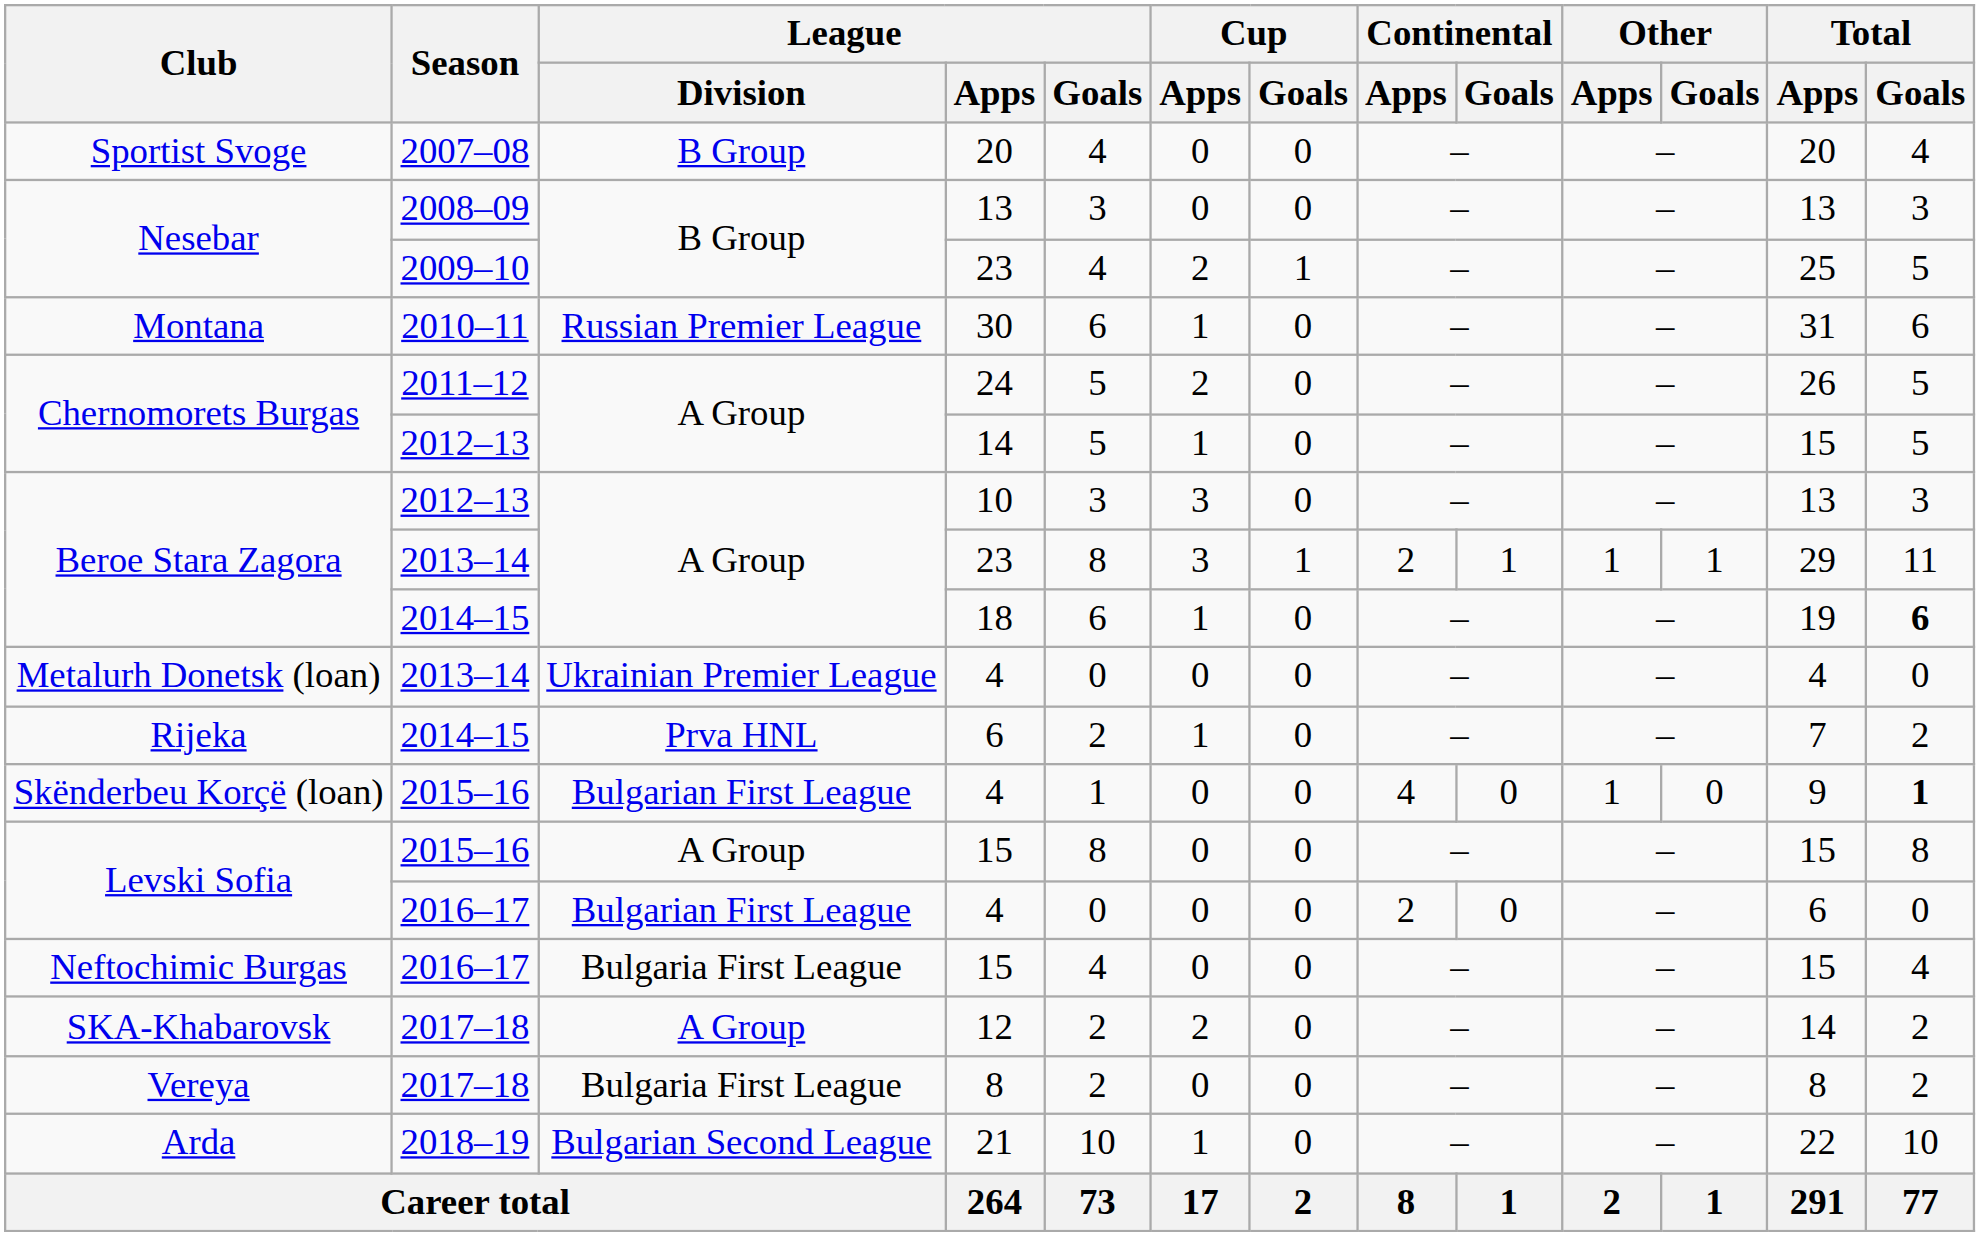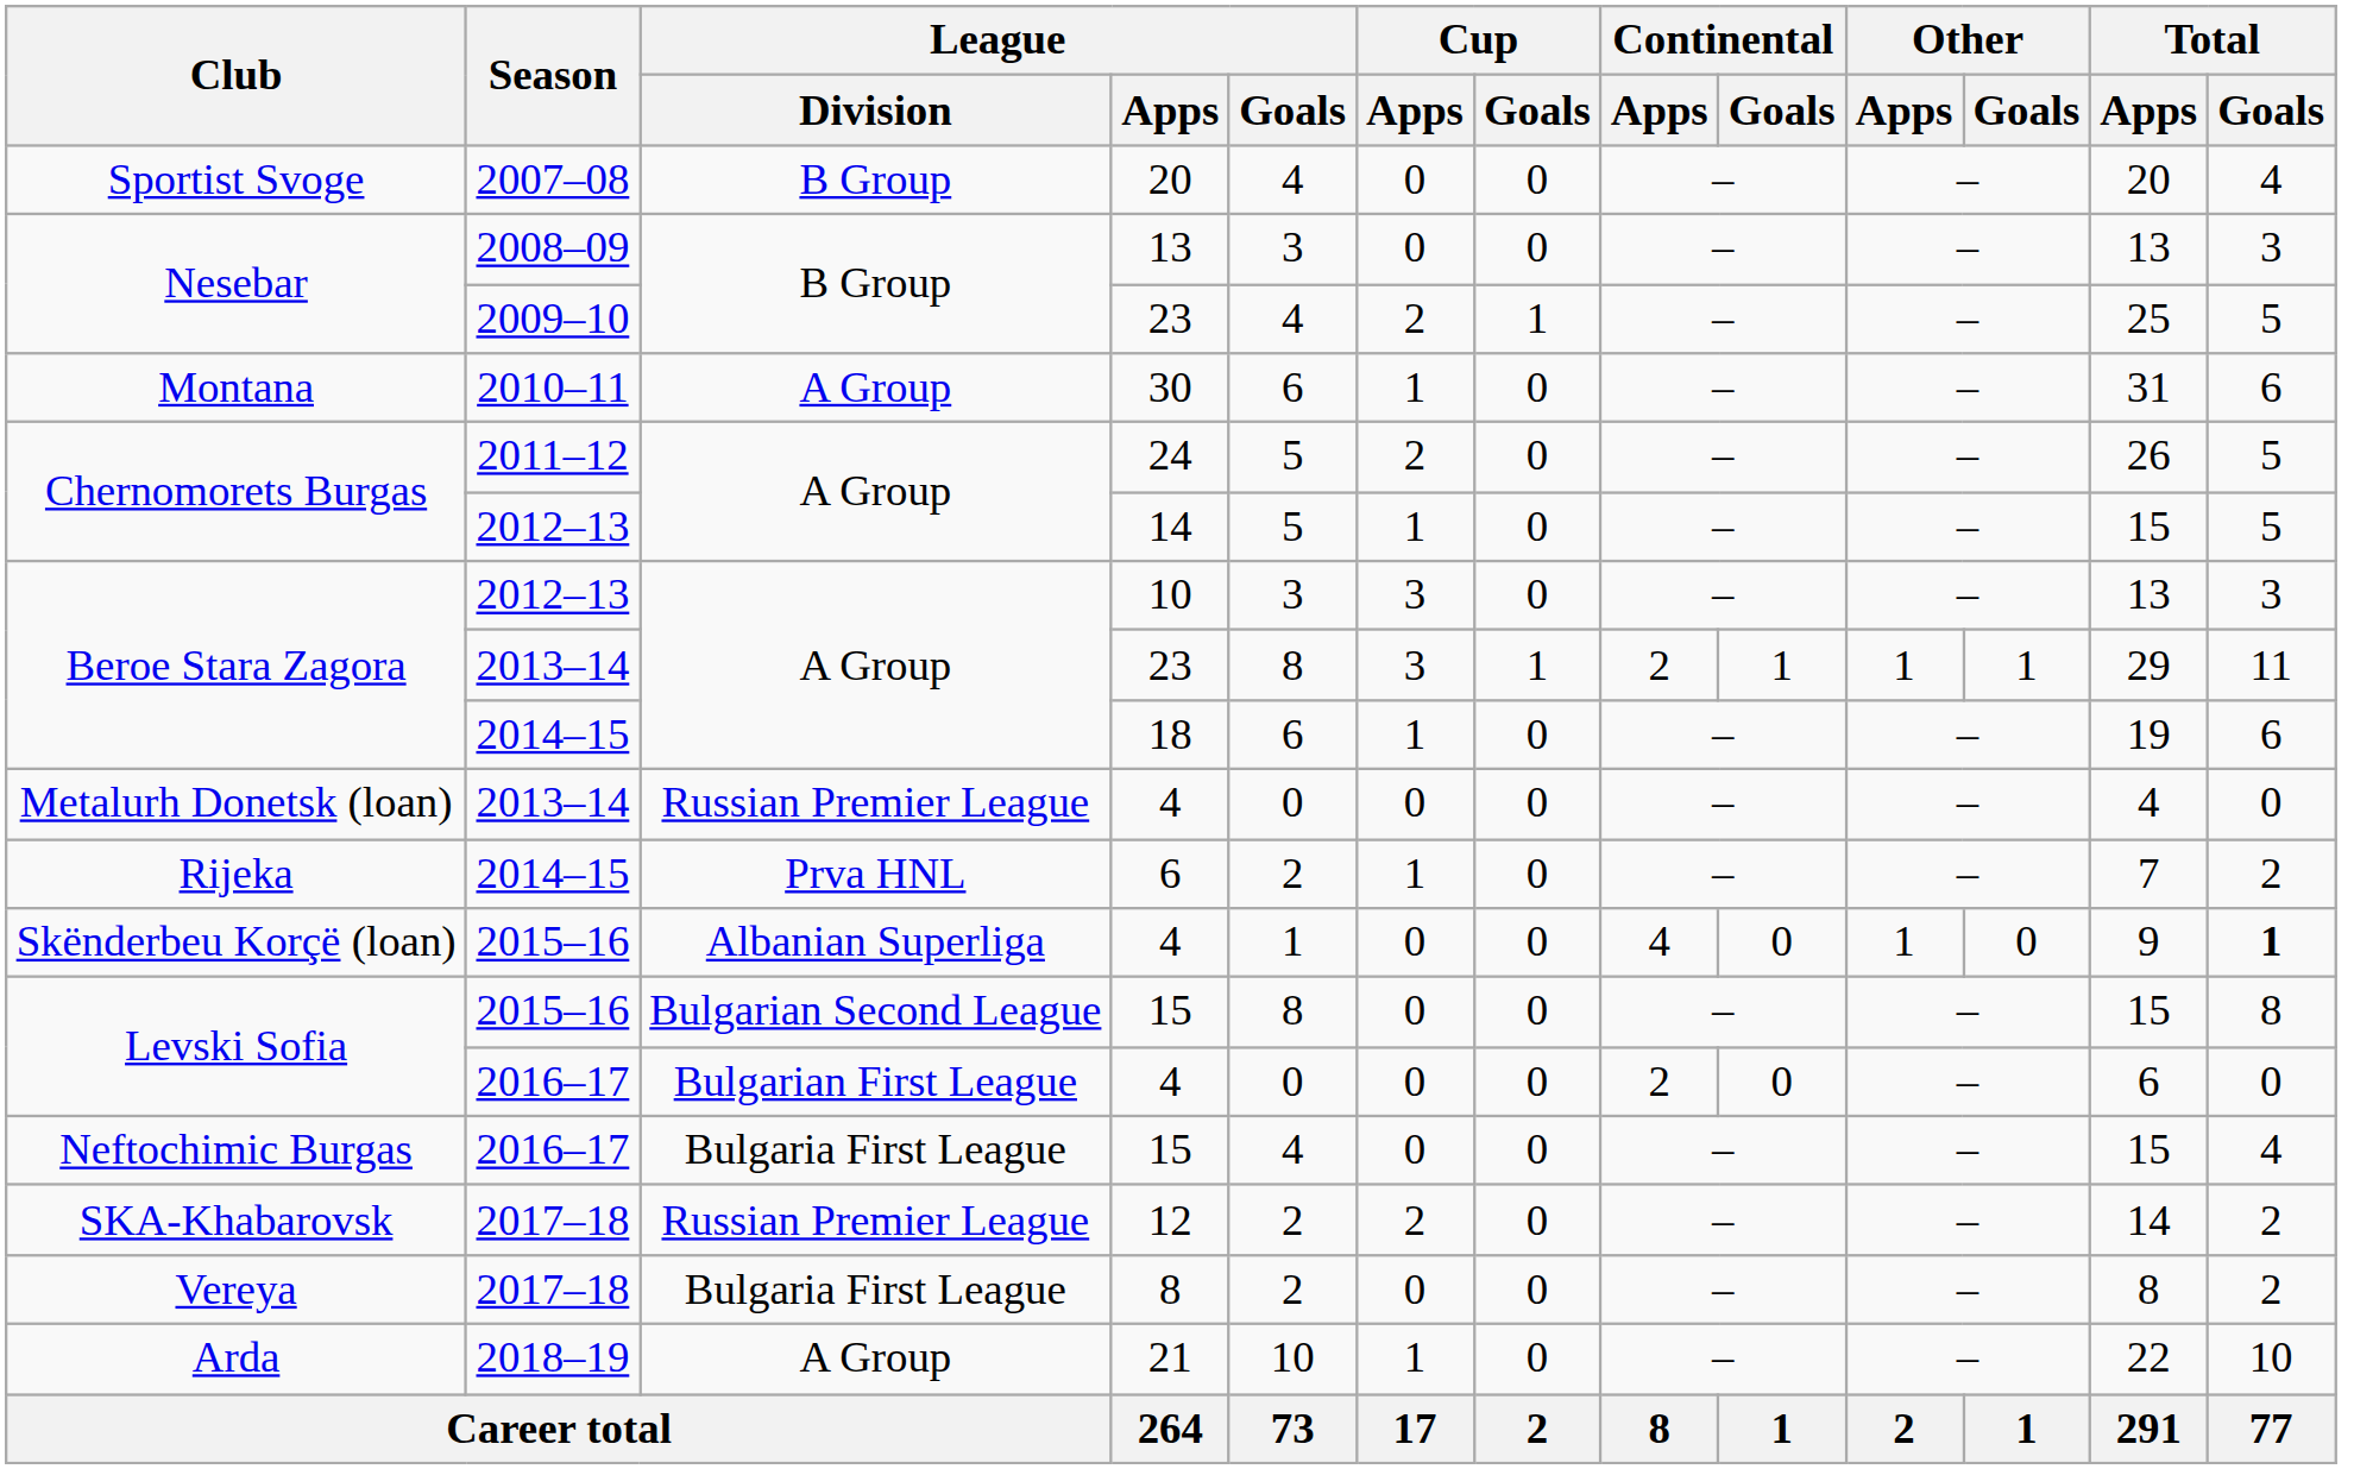30 | League / Division: Russian Premier League -> A Group
18 | Total / Goals: bold -> normal
Metalurh Donetsk (loan) / 4 | League / Division: Ukrainian Premier League -> Russian Premier League
Skënderbeu Korçë (loan) / 4 | League / Division: Bulgarian First League -> Albanian Superliga
Levski Sofia / 15 | League / Division: A Group -> Bulgarian Second League
12 | League / Division: A Group -> Russian Premier League
21 | League / Division: Bulgarian Second League -> A Group
